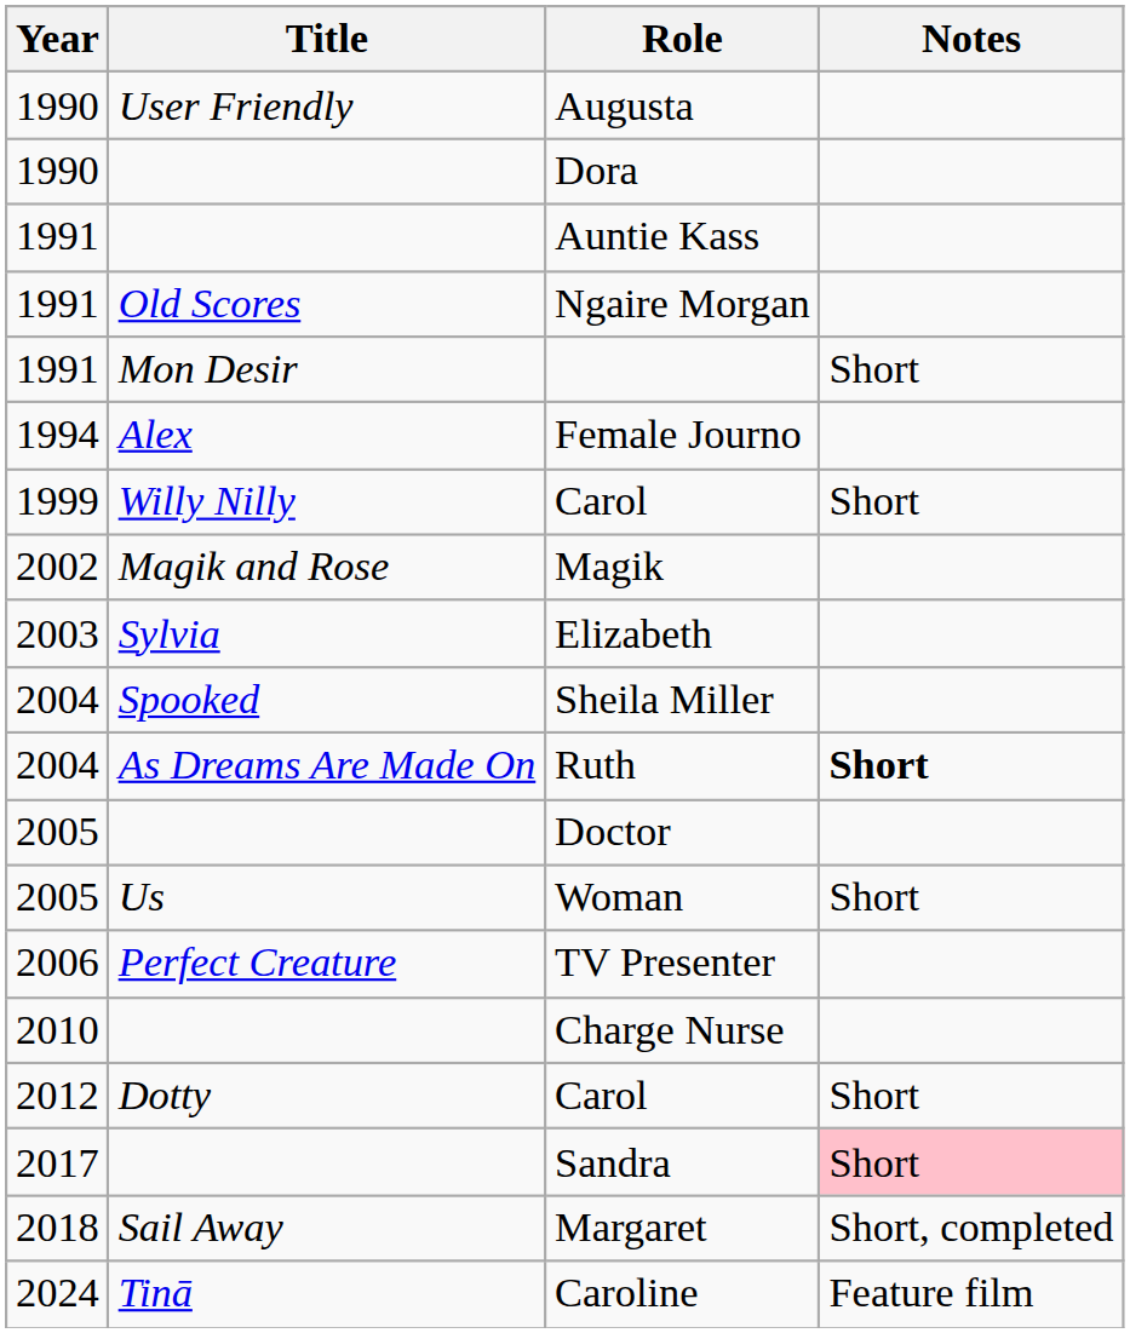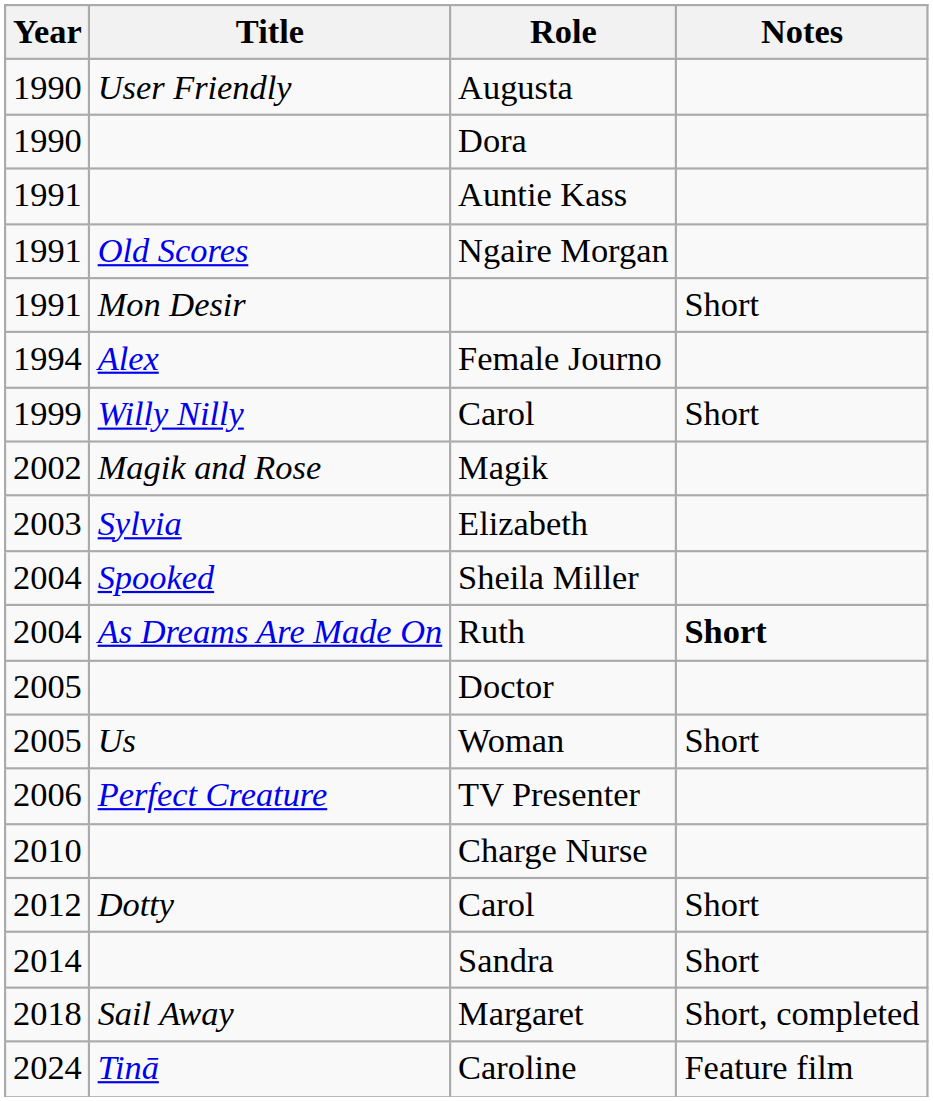Sandra | Year: 2017 -> 2014
Sandra | Notes: pink background -> no background
